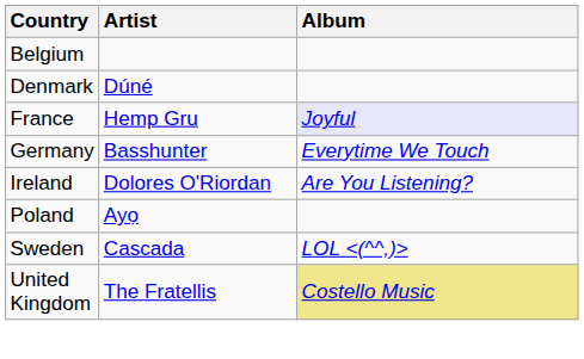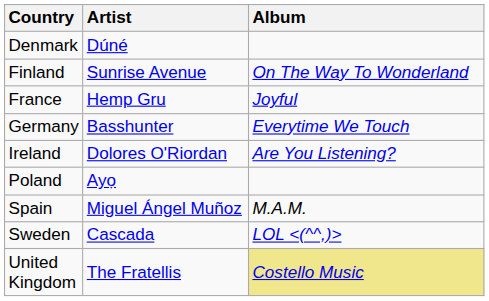- row: Belgium
+ row: Finland | Sunrise Avenue | On The Way To Wonderland
France | Album: lavender background -> no background
+ row: Spain | Miguel Ángel Muñoz | M.A.M.
